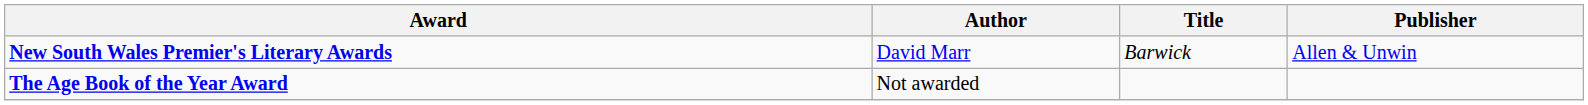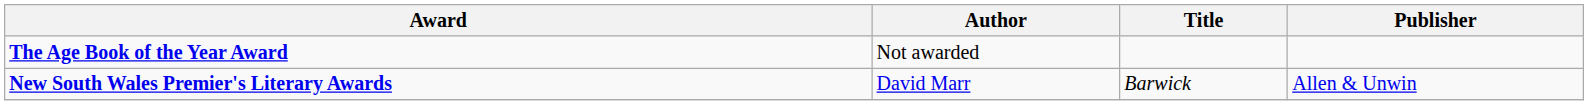rows swapped: The Age Book of the Year Award <-> New South Wales Premier's Literary Awards
